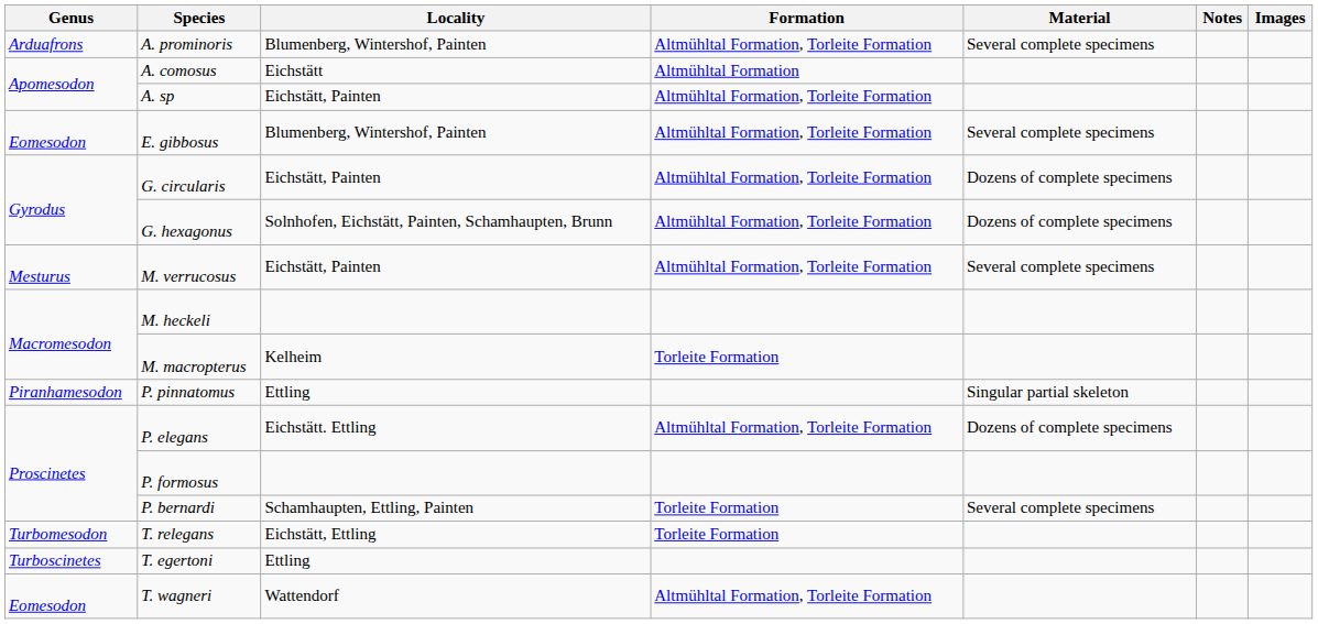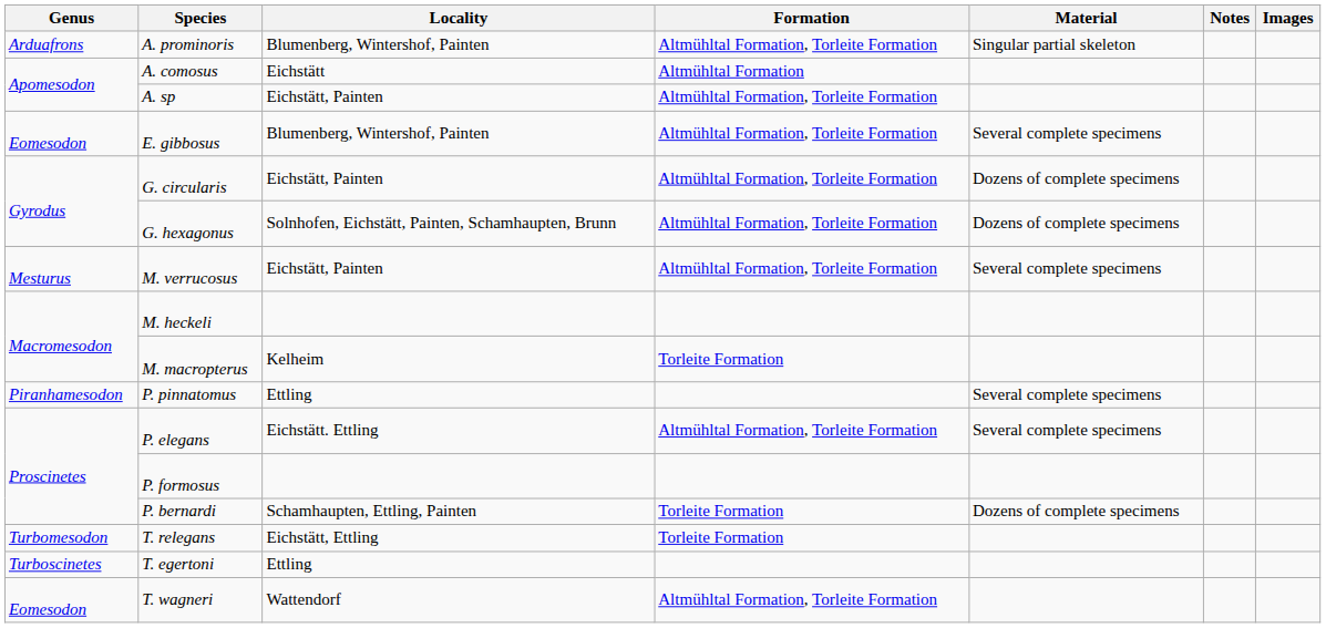A. prominoris | Material: Several complete specimens -> Singular partial skeleton
P. pinnatomus | Material: Singular partial skeleton -> Several complete specimens
P. elegans | Material: Dozens of complete specimens -> Several complete specimens
P. bernardi | Material: Several complete specimens -> Dozens of complete specimens
